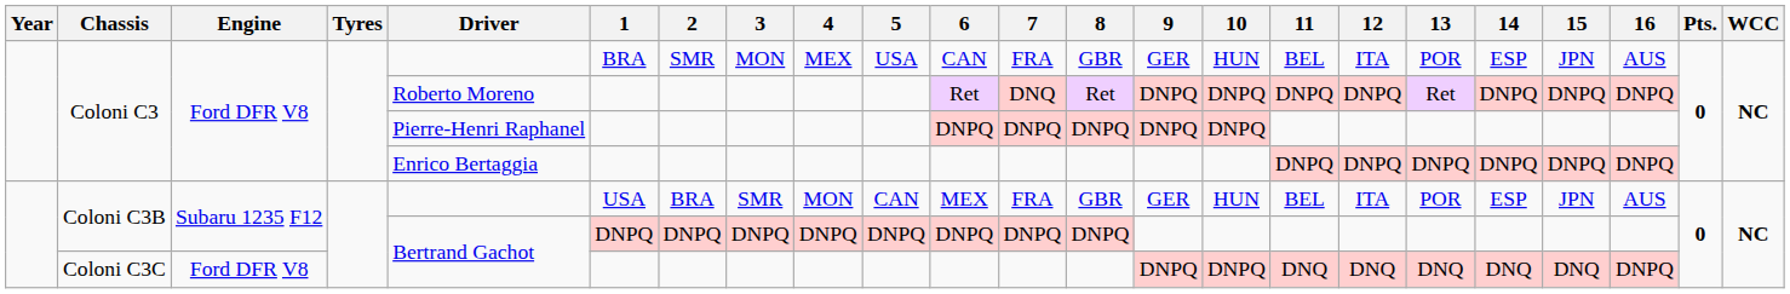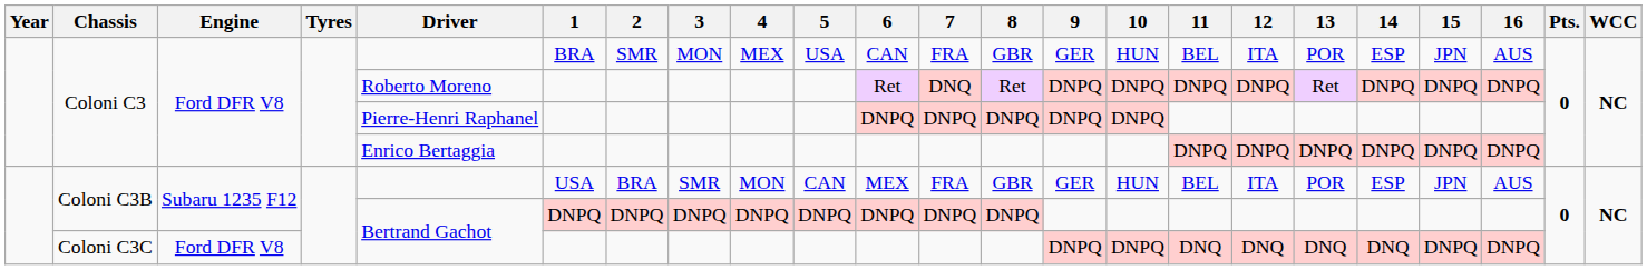Coloni C3C | 15: DNQ -> DNPQ
